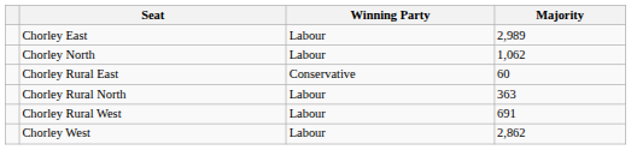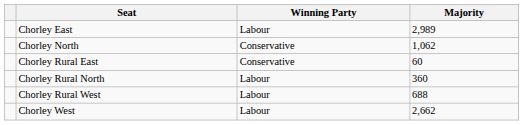Chorley North | Winning Party: Labour -> Conservative
Chorley Rural North | Majority: 363 -> 360
Chorley Rural West | Majority: 691 -> 688
Chorley West | Majority: 2,862 -> 2,662
